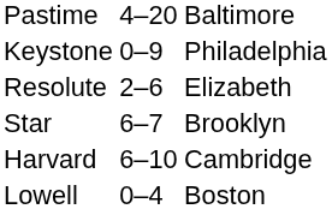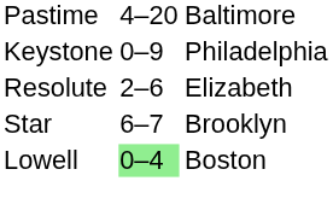- row: Harvard | 6–10 | Cambridge
Lowell | column 2: no background -> lightgreen background
